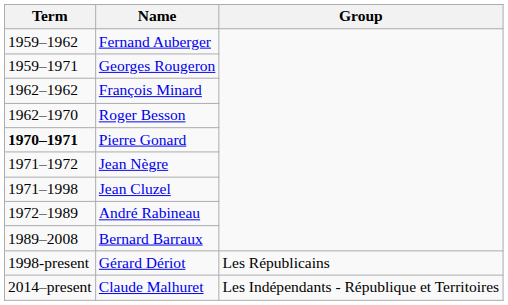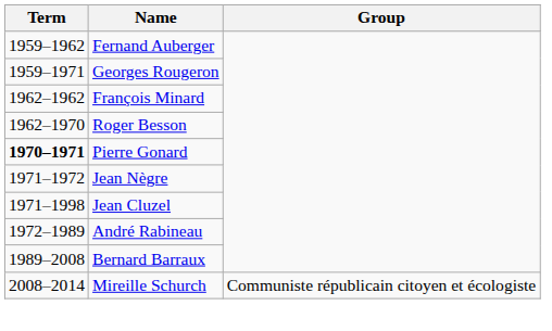- row: 1998-present | Gérard Dériot | Les Républicains
+ row: 2008–2014 | Mireille Schurch | Communiste républicain citoyen et écologiste
- row: 2014–present | Claude Malhuret | Les Indépendants - République et Territoires
